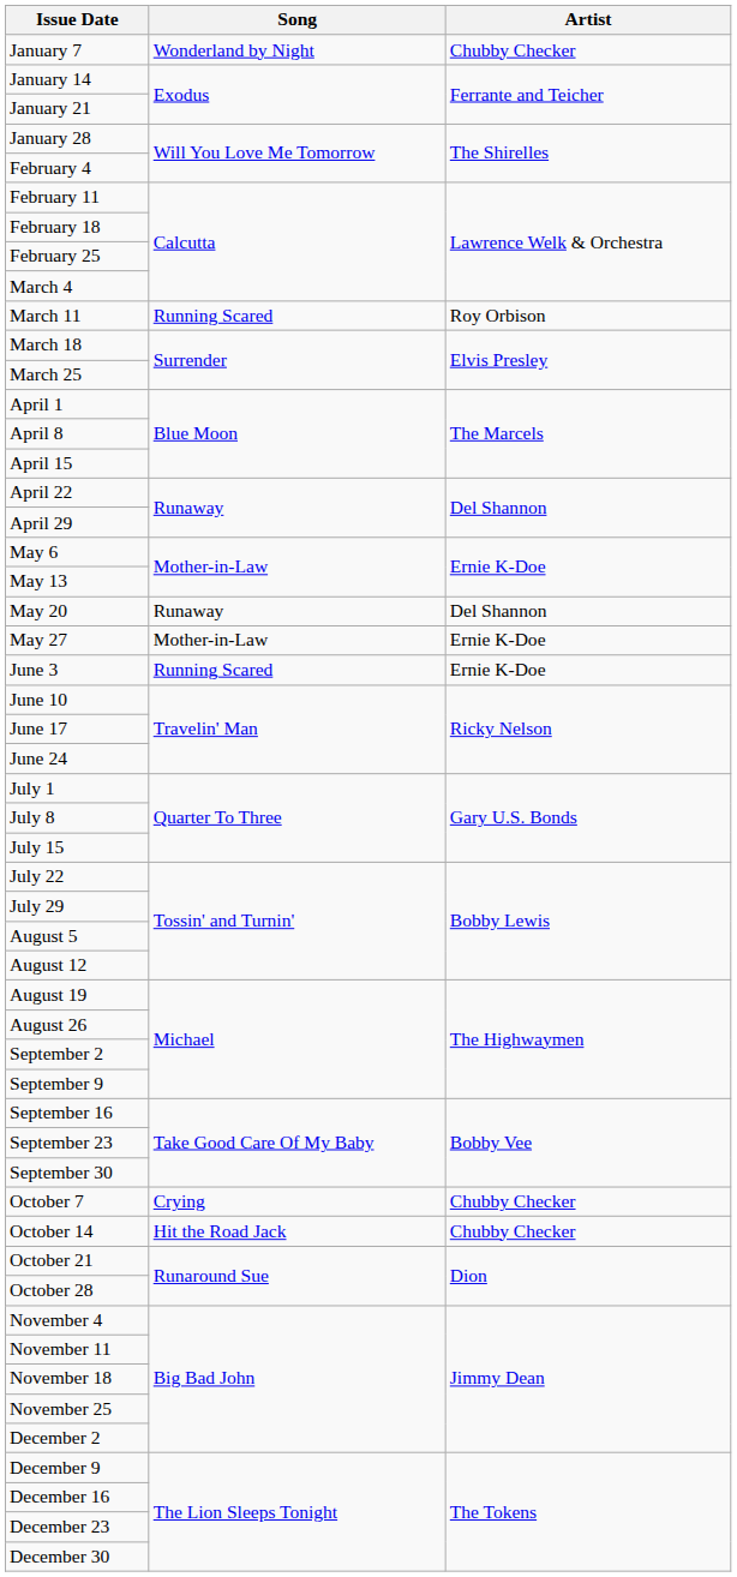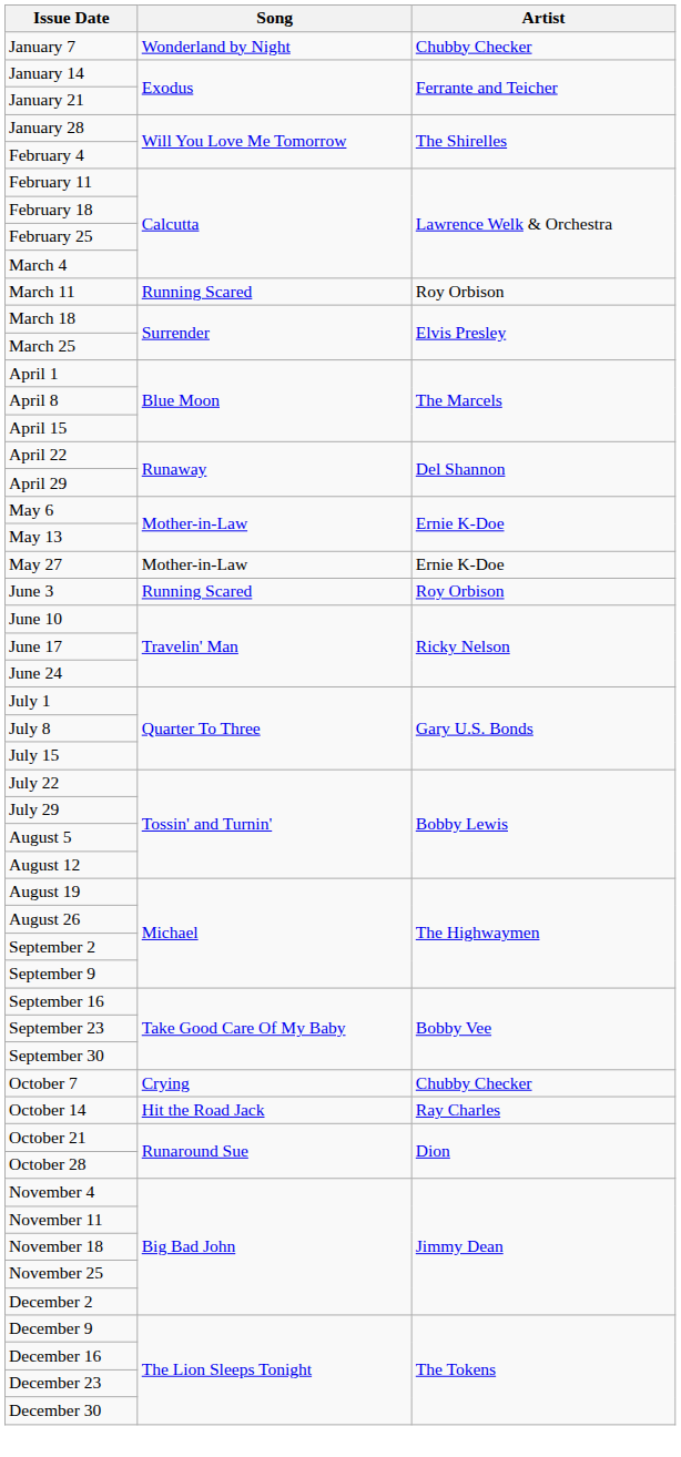- row: May 20 | Runaway | Del Shannon
June 3 | Artist: Ernie K-Doe -> Roy Orbison
October 14 | Artist: Chubby Checker -> Ray Charles
